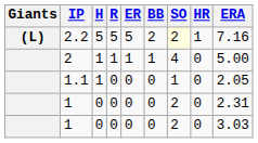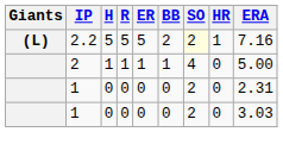- row: 1.1 | 1 | 0 | 0 | 0 | 1 | 0 | 2.05
